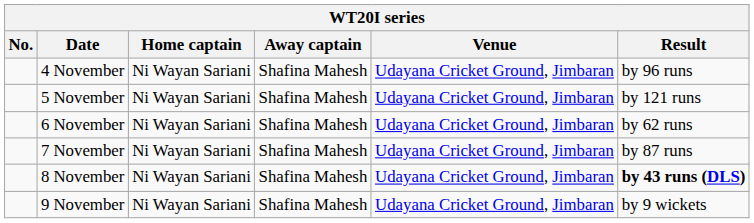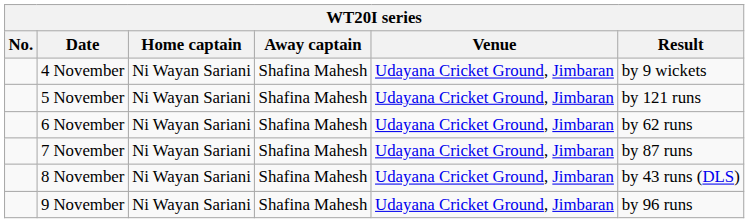4 November | Result: by 96 runs -> by 9 wickets
8 November | Result: bold -> normal
9 November | Result: by 9 wickets -> by 96 runs
